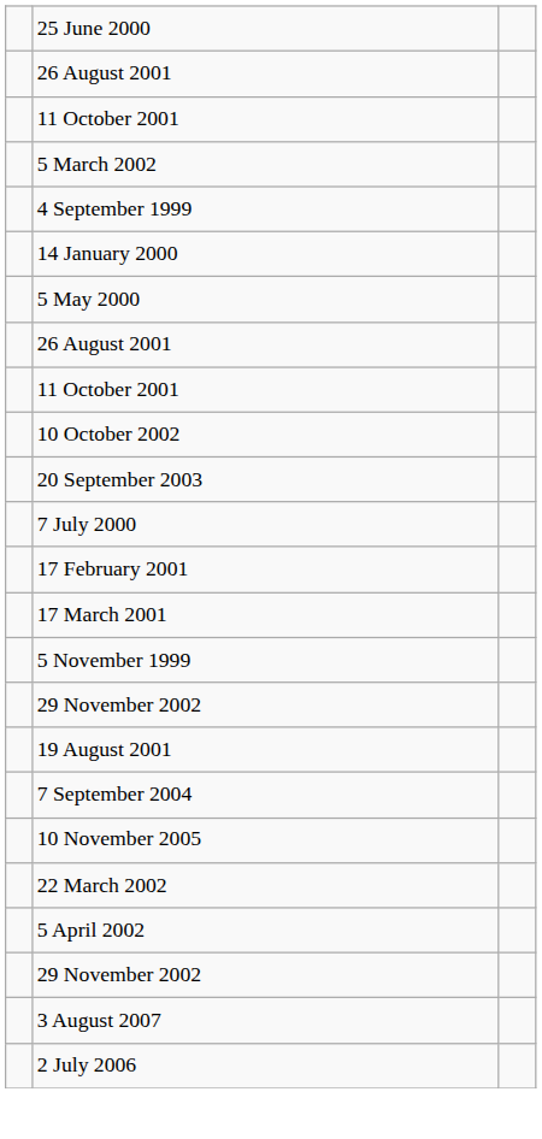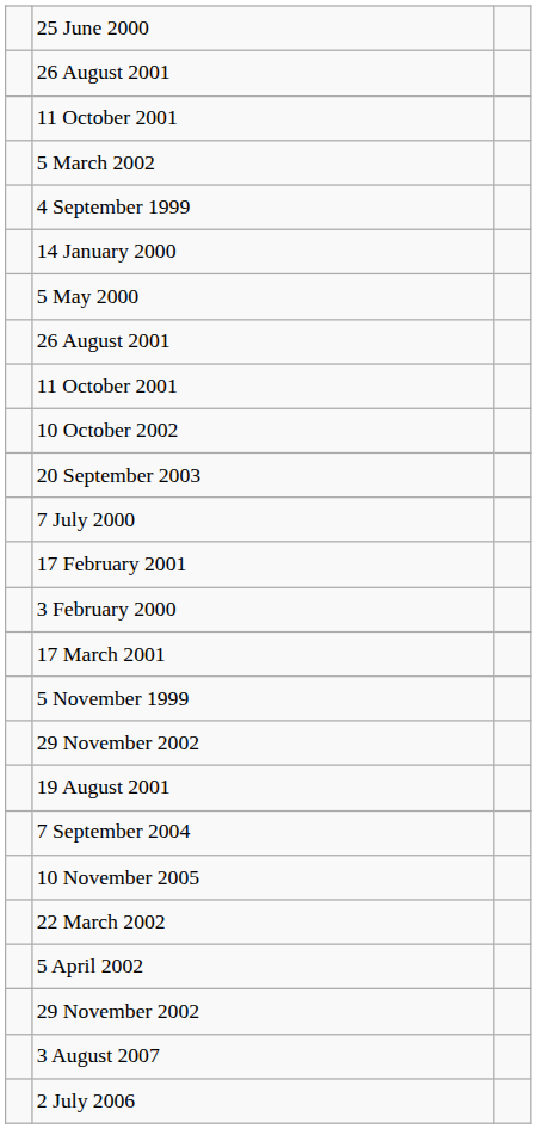+ row: 3 February 2000
